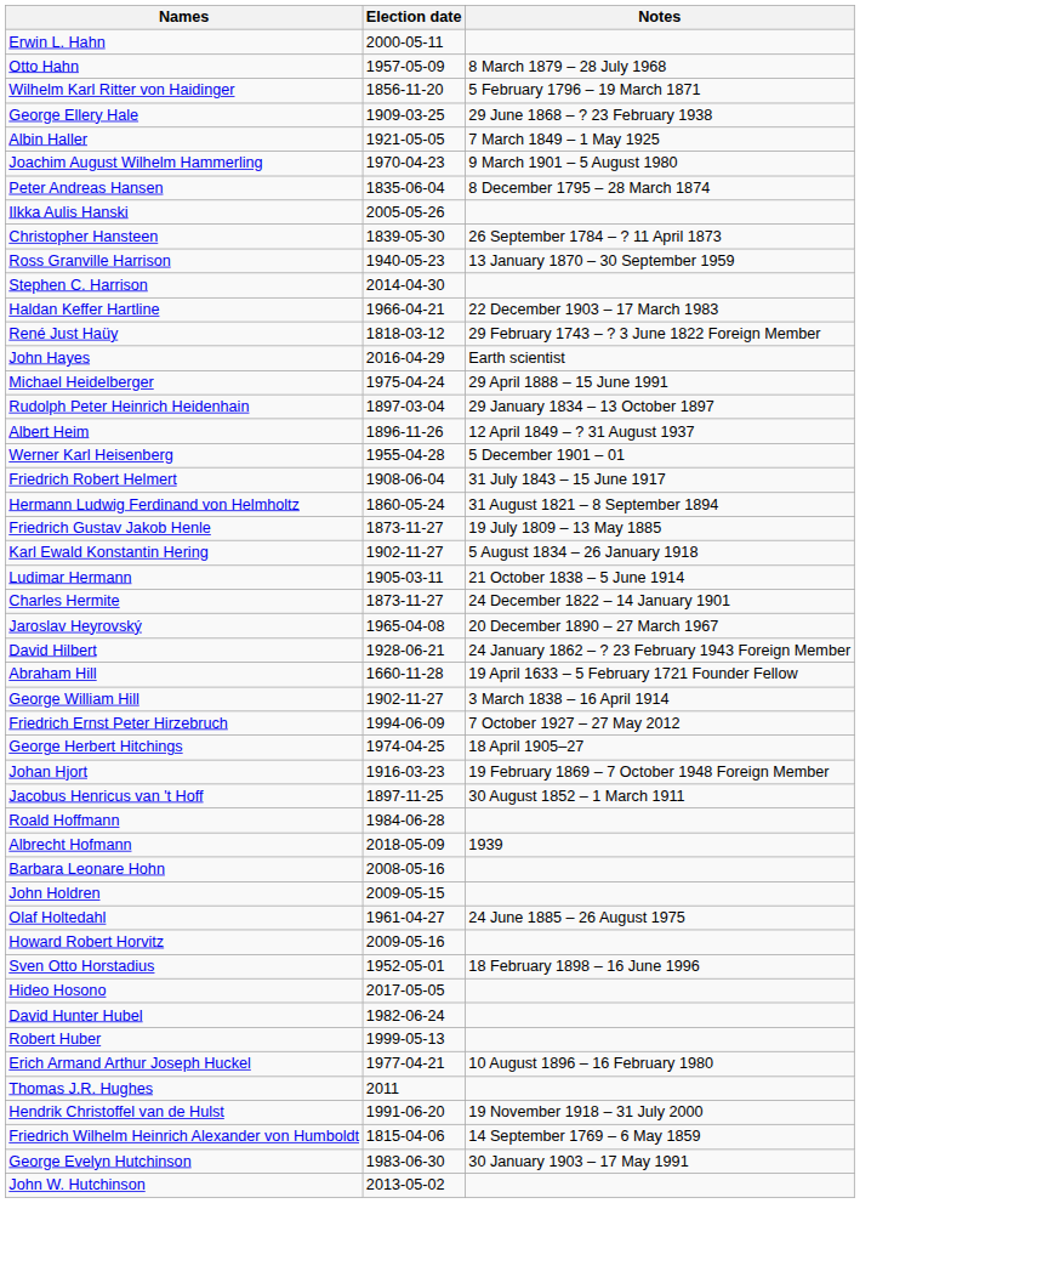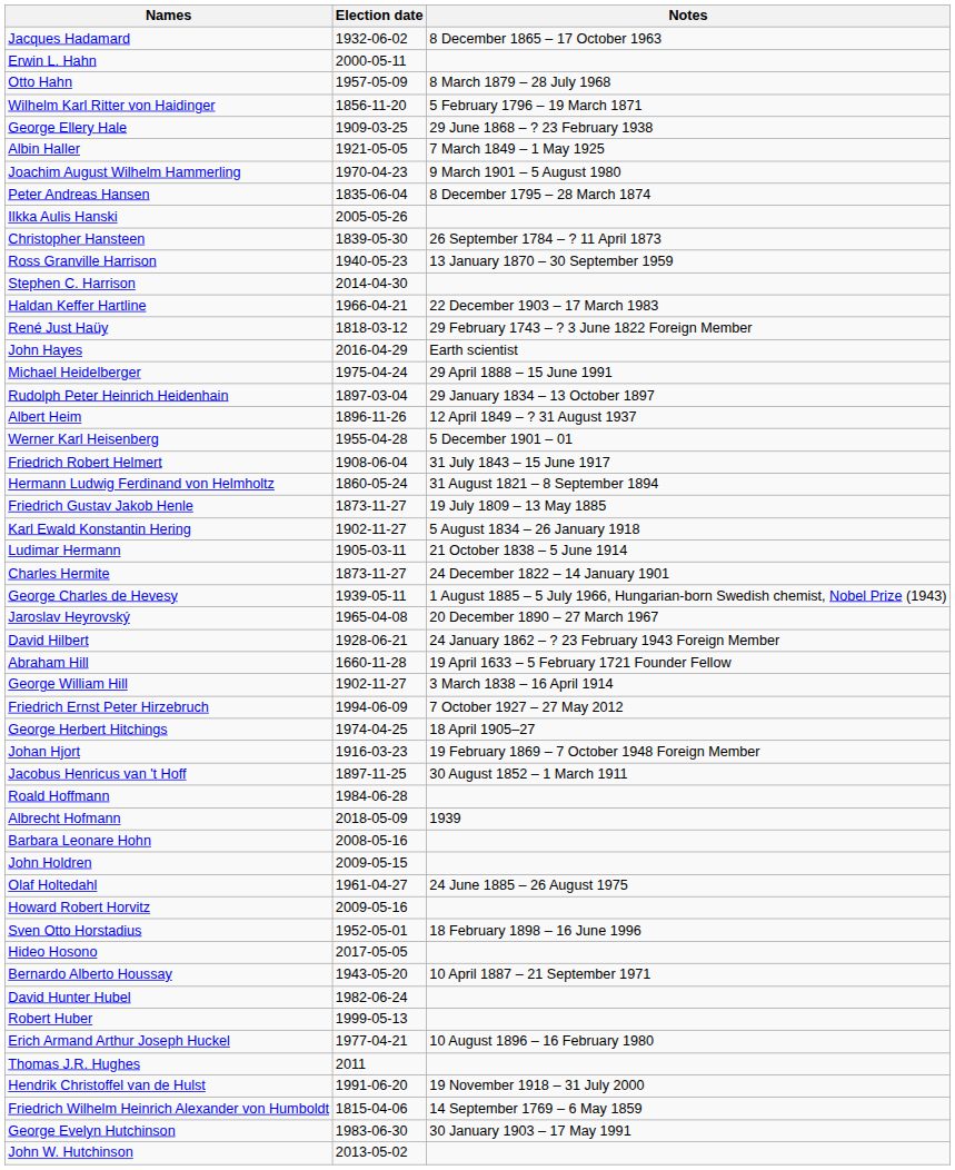+ row: Jacques Hadamard | 1932-06-02 | 8 December 1865 – 17 October 1963
+ row: George Charles de Hevesy | 1939-05-11 | 1 August 1885 – 5 July 1966, Hungarian-born Swedish chemist, Nobel Prize (1943)
+ row: Bernardo Alberto Houssay | 1943-05-20 | 10 April 1887 – 21 September 1971
